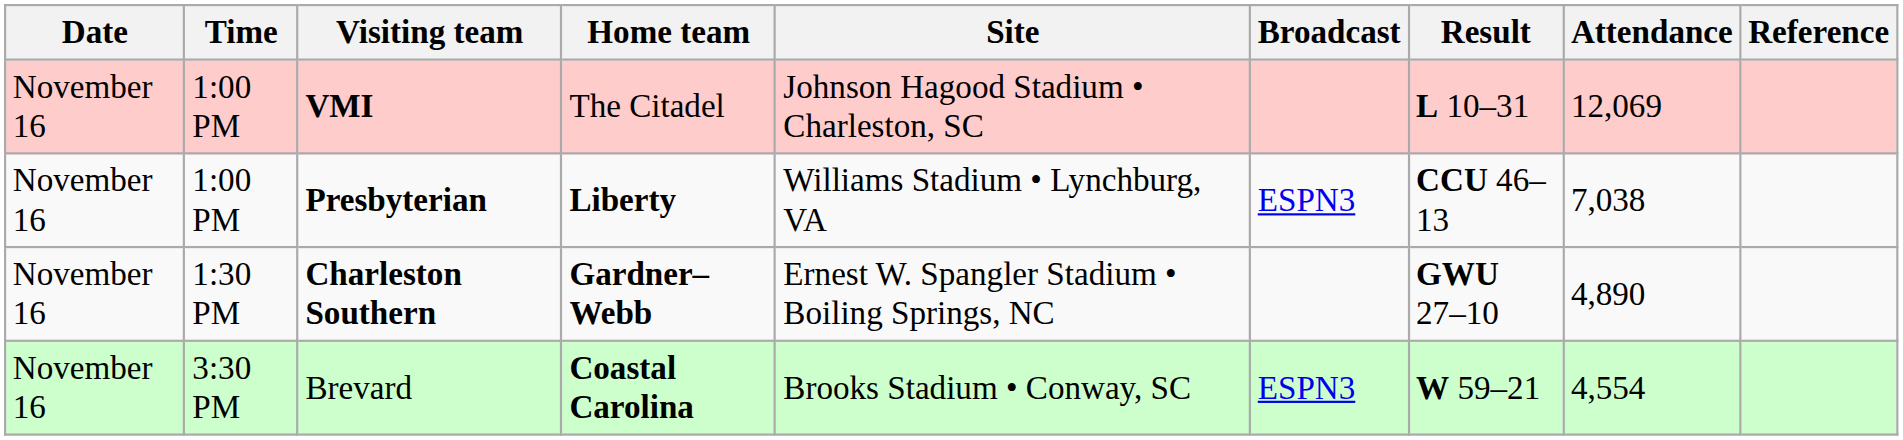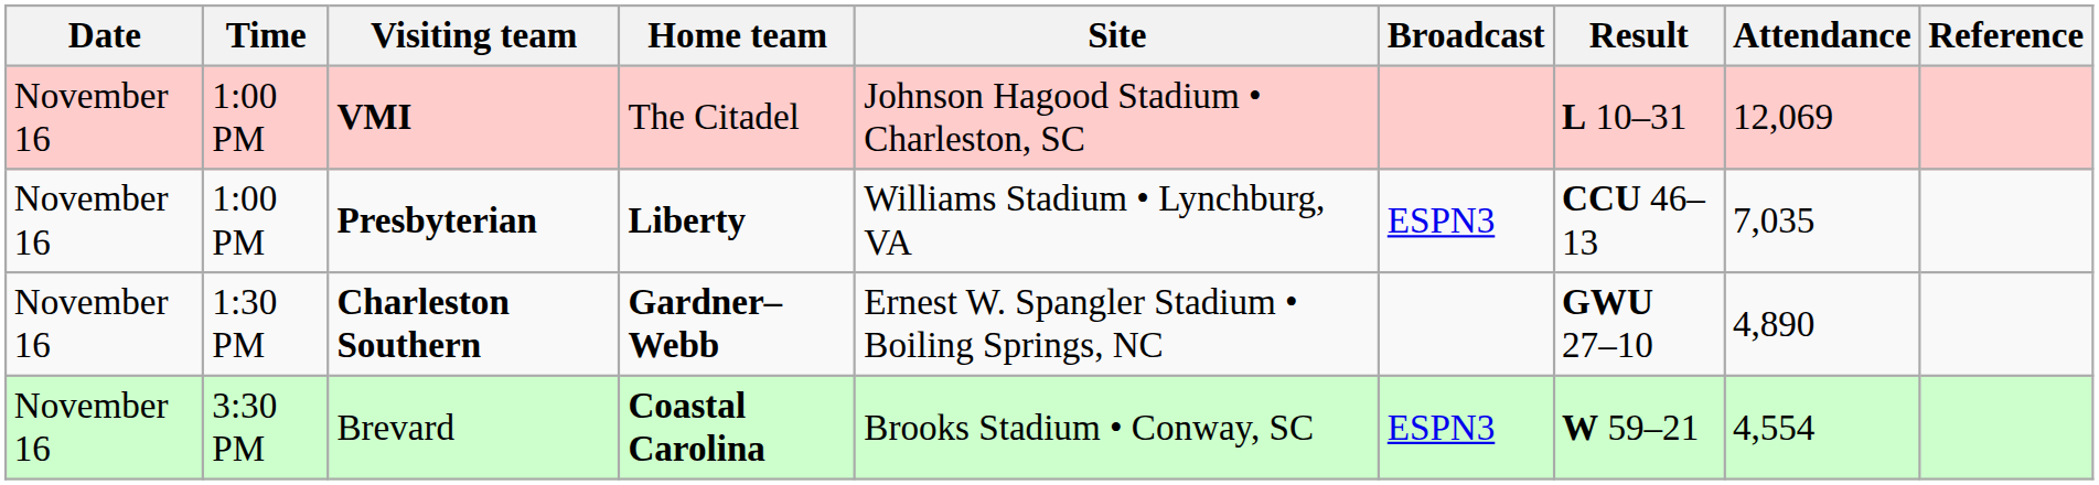Presbyterian | Attendance: 7,038 -> 7,035
